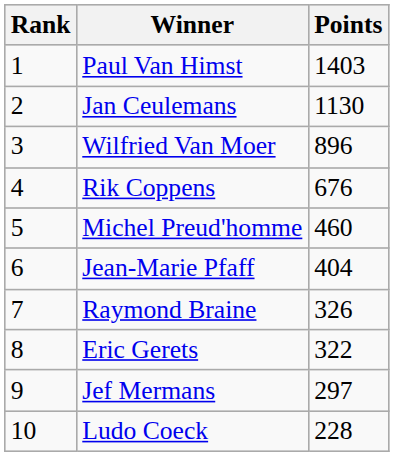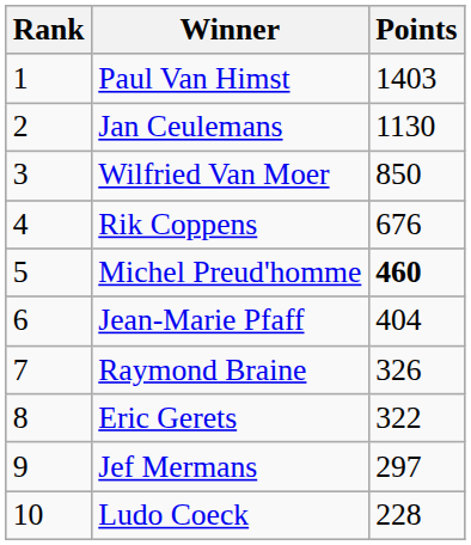Wilfried Van Moer | Points: 896 -> 850
Michel Preud'homme | Points: normal -> bold
